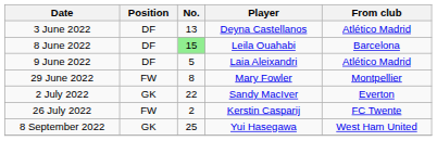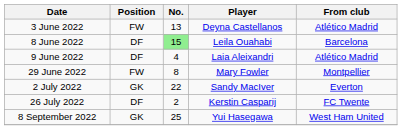3 June 2022 | Position: DF -> FW
9 June 2022 | No.: 5 -> 4
26 July 2022 | Position: FW -> DF
